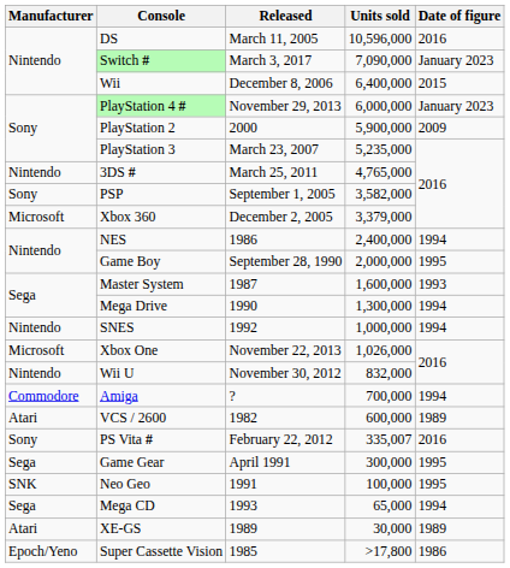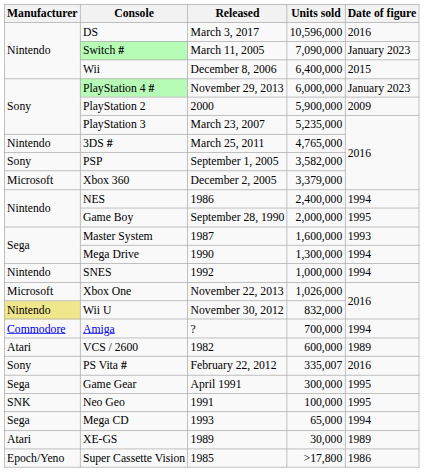DS | Released: March 11, 2005 -> March 3, 2017
Switch # | Released: March 3, 2017 -> March 11, 2005
Wii U | Manufacturer: no background -> khaki background
